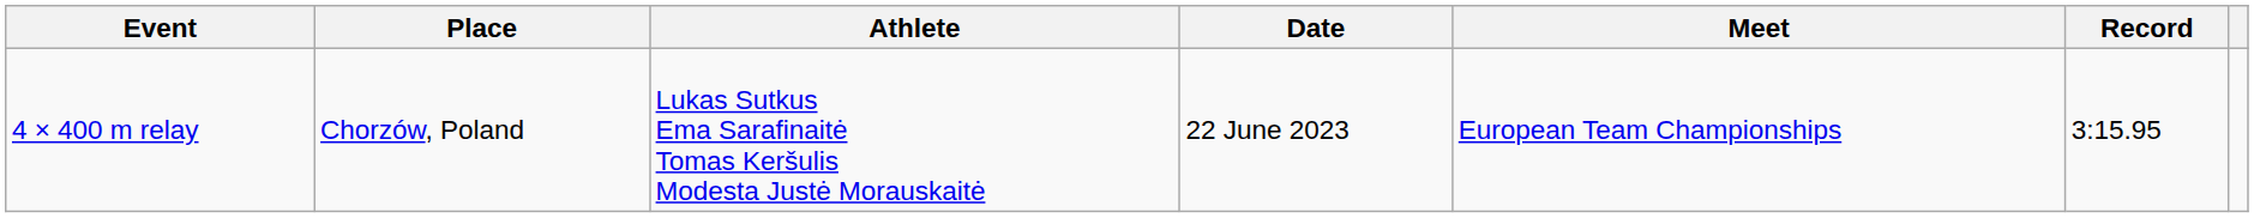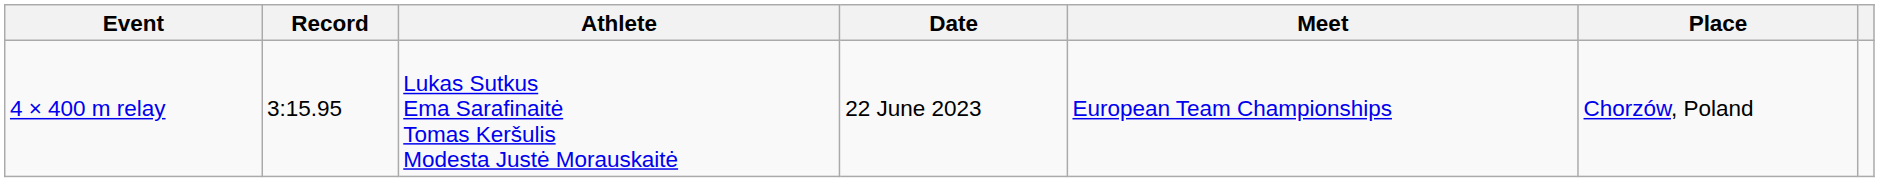columns swapped: Record <-> Place
